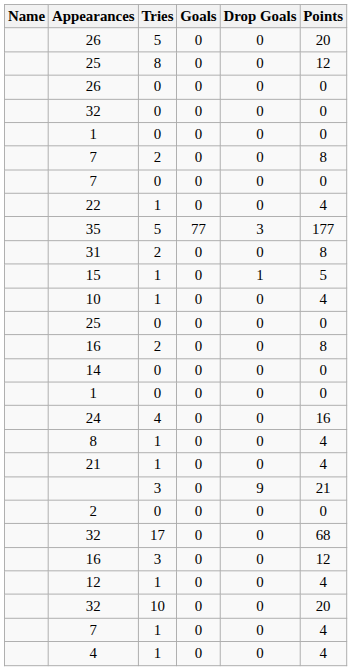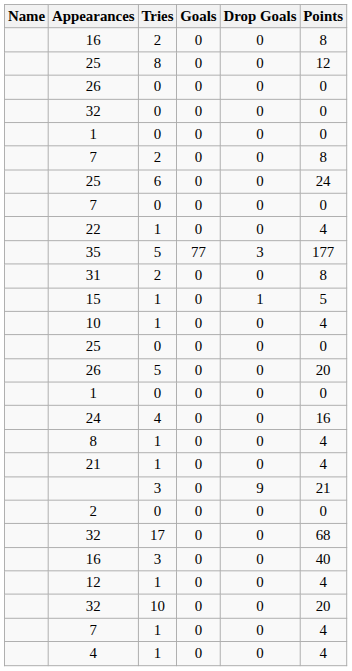rows swapped: 26 / 5 <-> 16 / 2
+ row: 25 | 6 | 0 | 0 | 24
- row: 14 | 0 | 0 | 0 | 0
16 / 3 | Points: 12 -> 40
